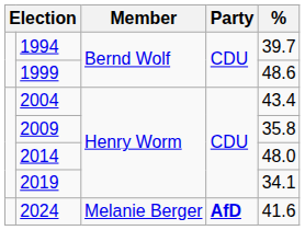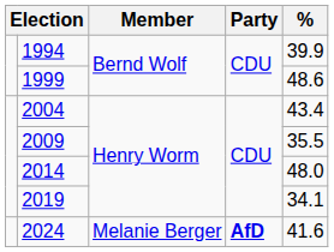1994 | %: 39.7 -> 39.9
2009 | %: 35.8 -> 35.5
